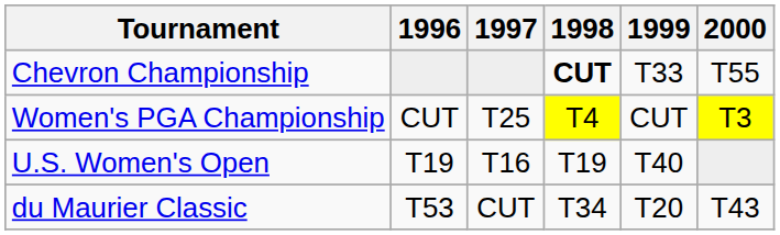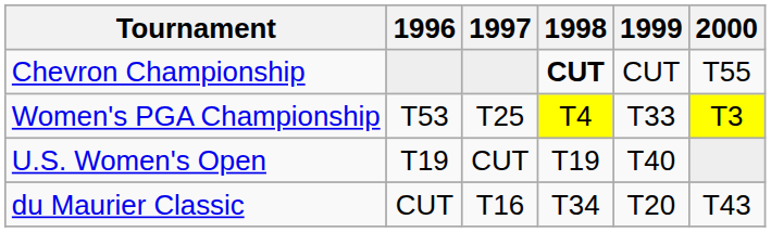Chevron Championship | 1999: T33 -> CUT
Women's PGA Championship | 1996: CUT -> T53
Women's PGA Championship | 1999: CUT -> T33
U.S. Women's Open | 1997: T16 -> CUT
du Maurier Classic | 1996: T53 -> CUT
du Maurier Classic | 1997: CUT -> T16
